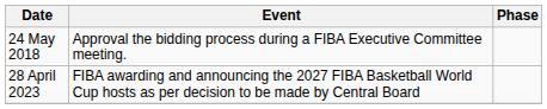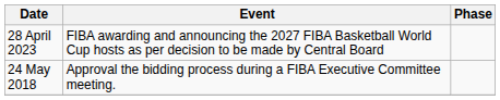rows swapped: 24 May 2018 <-> 28 April 2023
